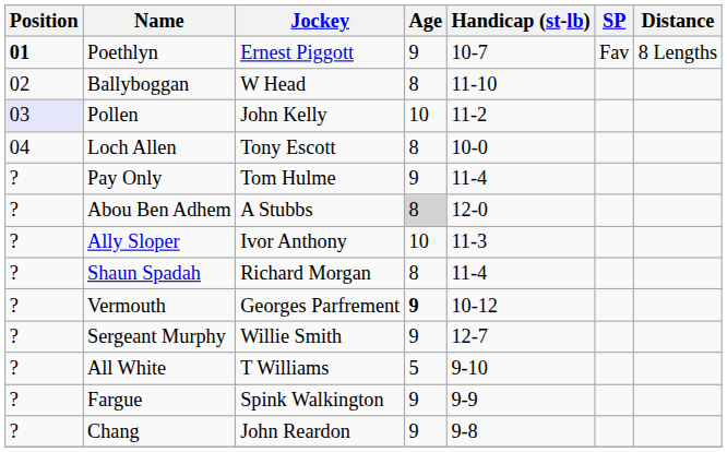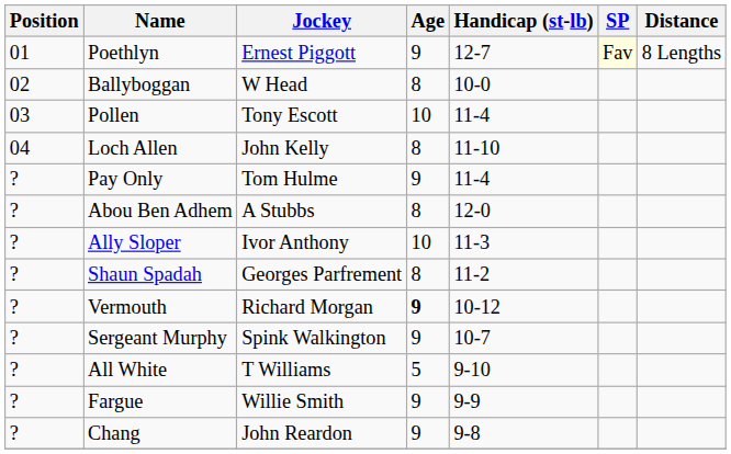Poethlyn | Position: bold -> normal
Poethlyn | Handicap (st-lb): 10-7 -> 12-7
Poethlyn | SP: no background -> lightyellow background
Ballyboggan | Handicap (st-lb): 11-10 -> 10-0
Pollen | Position: lavender background -> no background
Pollen | Jockey: John Kelly -> Tony Escott
Pollen | Handicap (st-lb): 11-2 -> 11-4
Loch Allen | Jockey: Tony Escott -> John Kelly
Loch Allen | Handicap (st-lb): 10-0 -> 11-10
Abou Ben Adhem | Age: lightgrey background -> no background
Shaun Spadah | Jockey: Richard Morgan -> Georges Parfrement
Shaun Spadah | Handicap (st-lb): 11-4 -> 11-2
Vermouth | Jockey: Georges Parfrement -> Richard Morgan
Sergeant Murphy | Jockey: Willie Smith -> Spink Walkington
Sergeant Murphy | Handicap (st-lb): 12-7 -> 10-7
Fargue | Jockey: Spink Walkington -> Willie Smith
